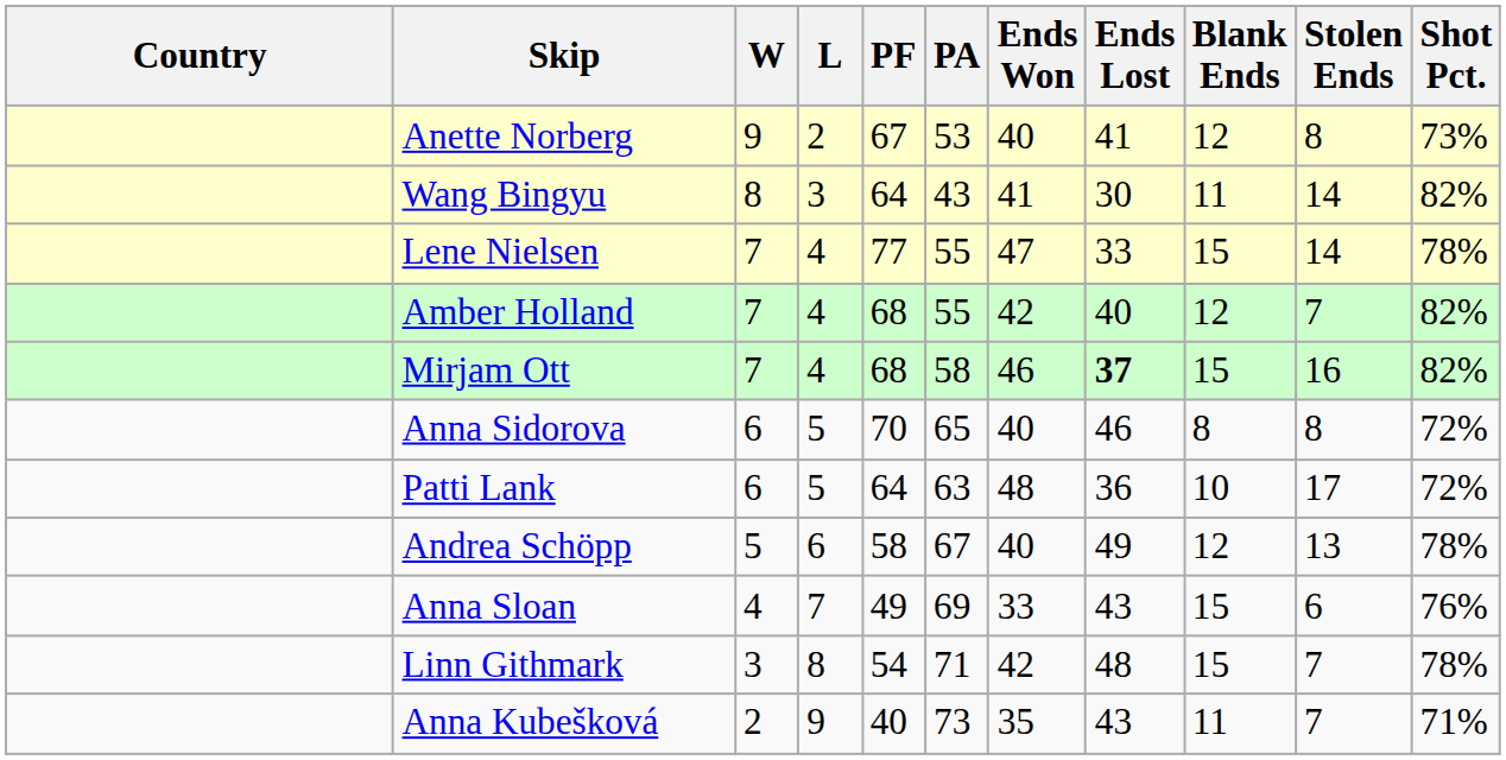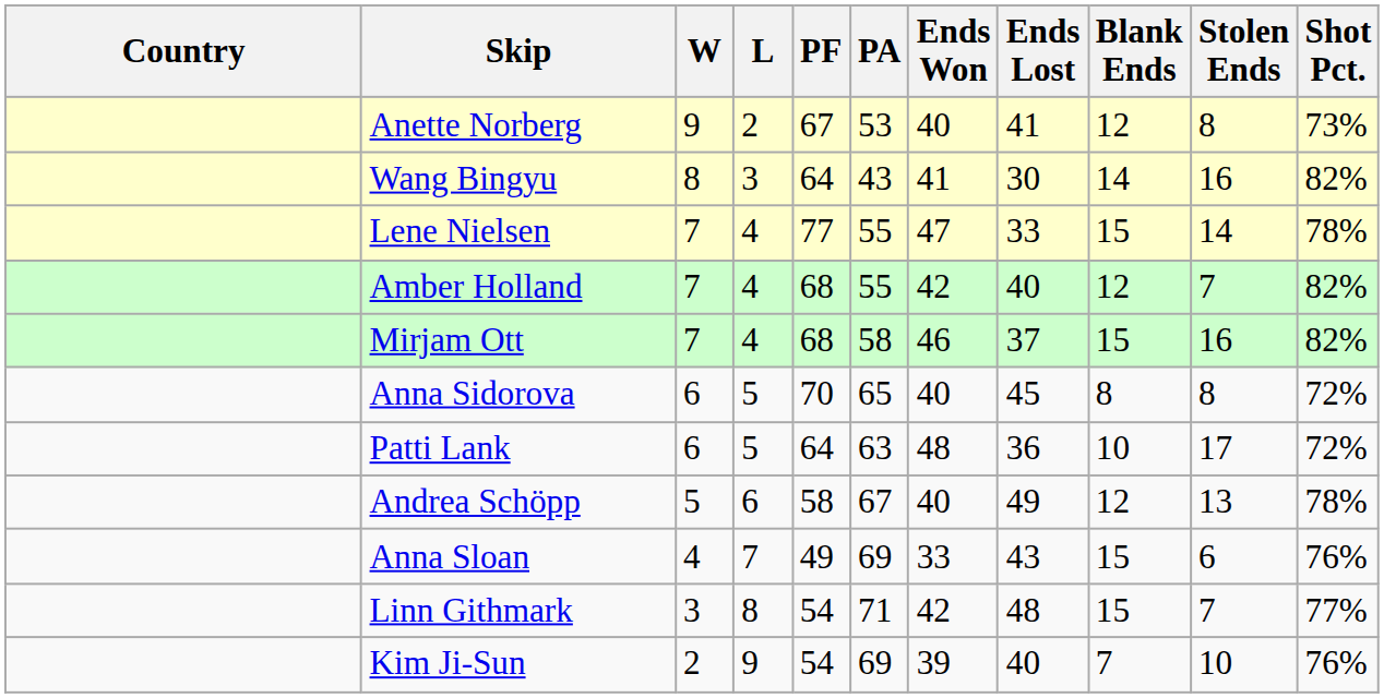Wang Bingyu | Blank Ends: 11 -> 14
Wang Bingyu | Stolen Ends: 14 -> 16
Mirjam Ott | Ends Lost: bold -> normal
Anna Sidorova | Ends Lost: 46 -> 45
Linn Githmark | Shot Pct.: 78% -> 77%
- row: Anna Kubešková | 2 | 9 | 40 | 73 | 35 | 43 | 11 | 7 | 71%
+ row: Kim Ji-Sun | 2 | 9 | 54 | 69 | 39 | 40 | 7 | 10 | 76%
